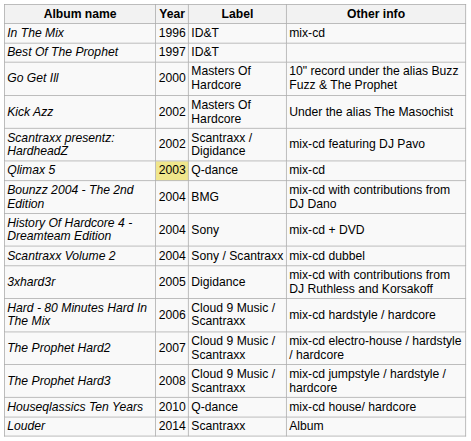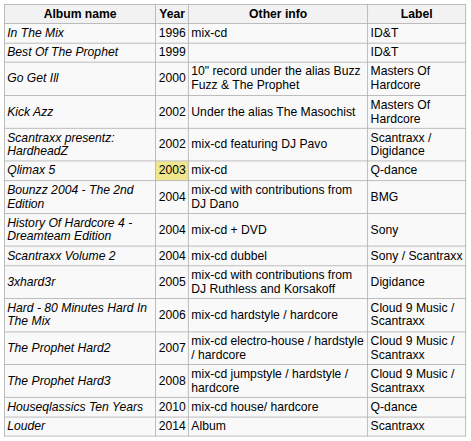columns swapped: Label <-> Other info
Best Of The Prophet | Year: 1997 -> 1999
